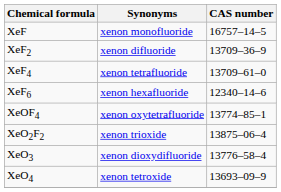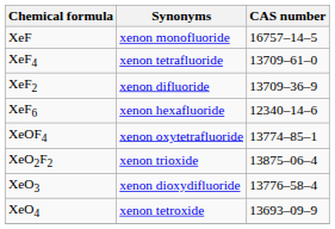rows swapped: XeF2 <-> XeF4
